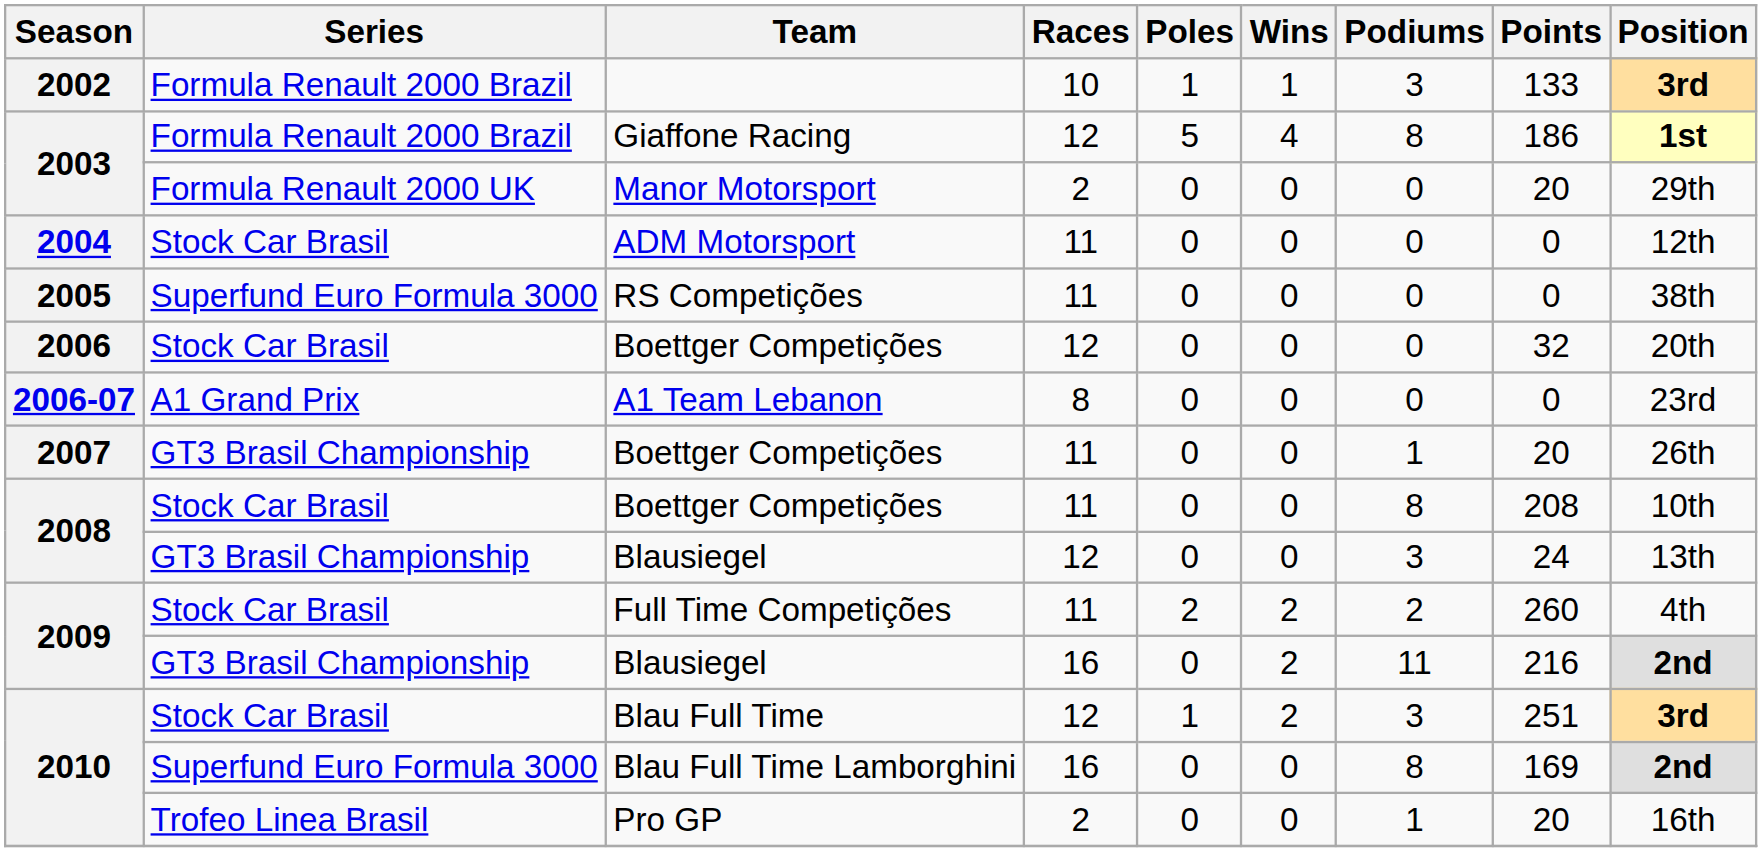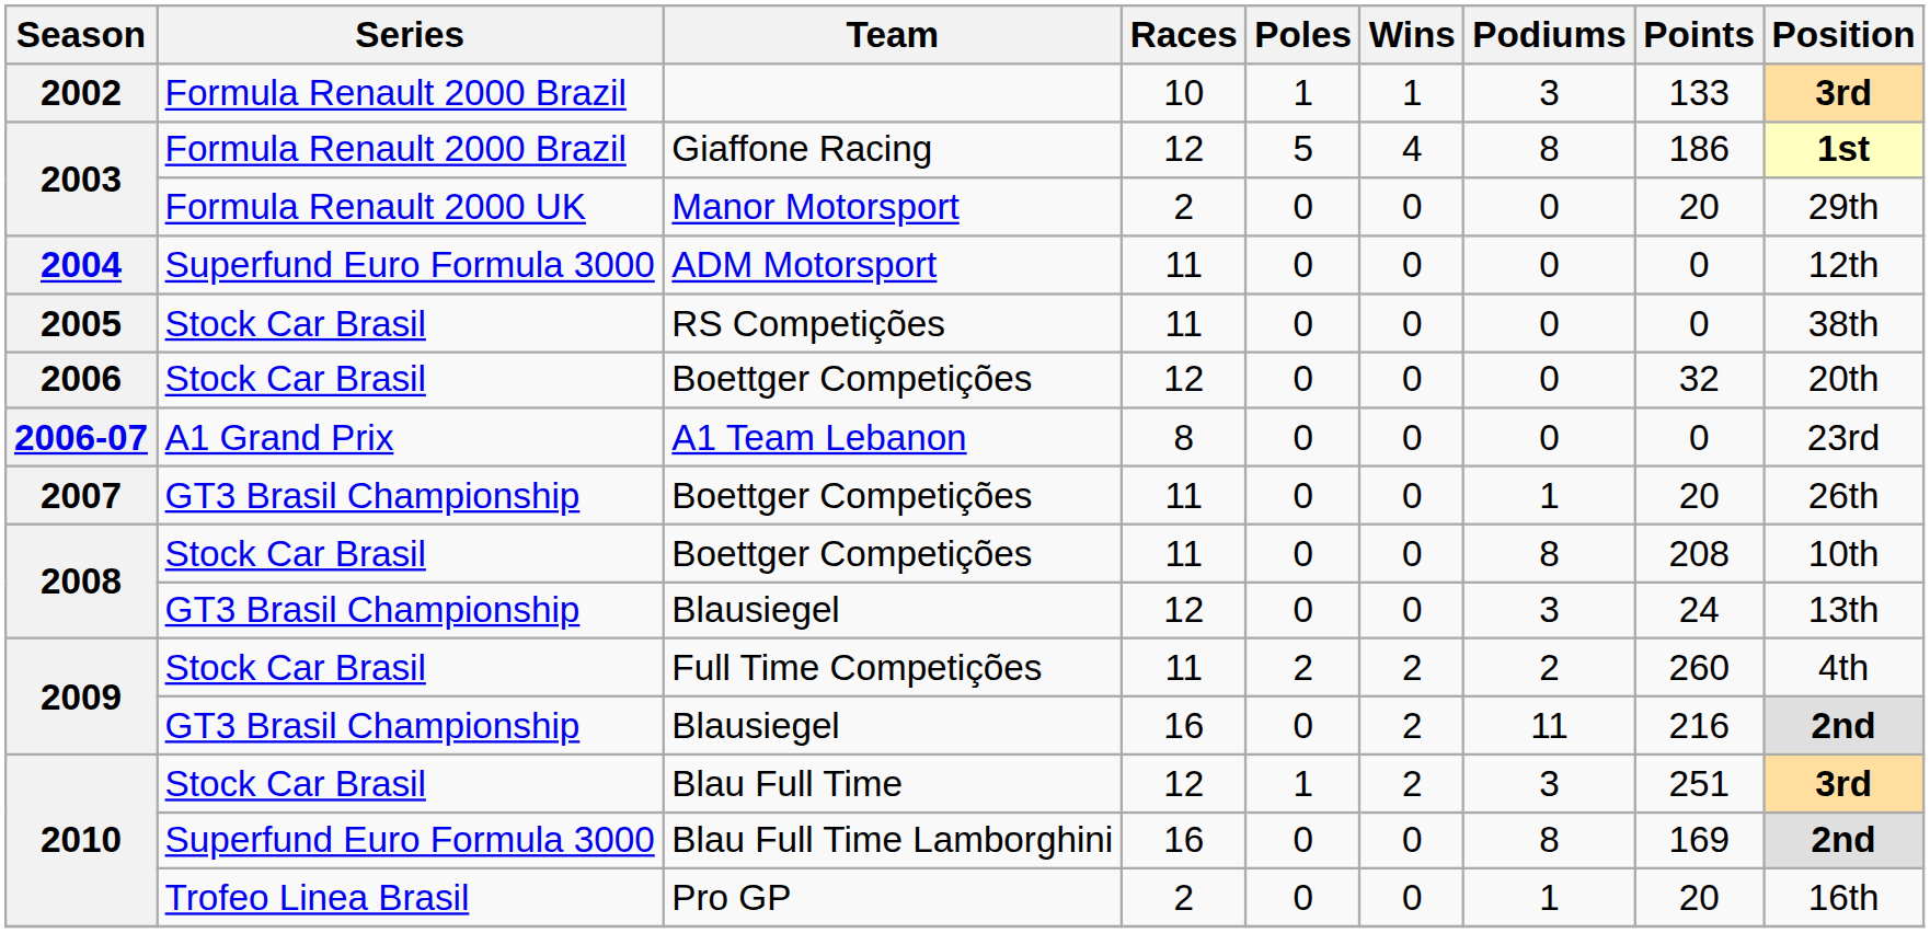ADM Motorsport | Series: Stock Car Brasil -> Superfund Euro Formula 3000
RS Competições | Series: Superfund Euro Formula 3000 -> Stock Car Brasil
